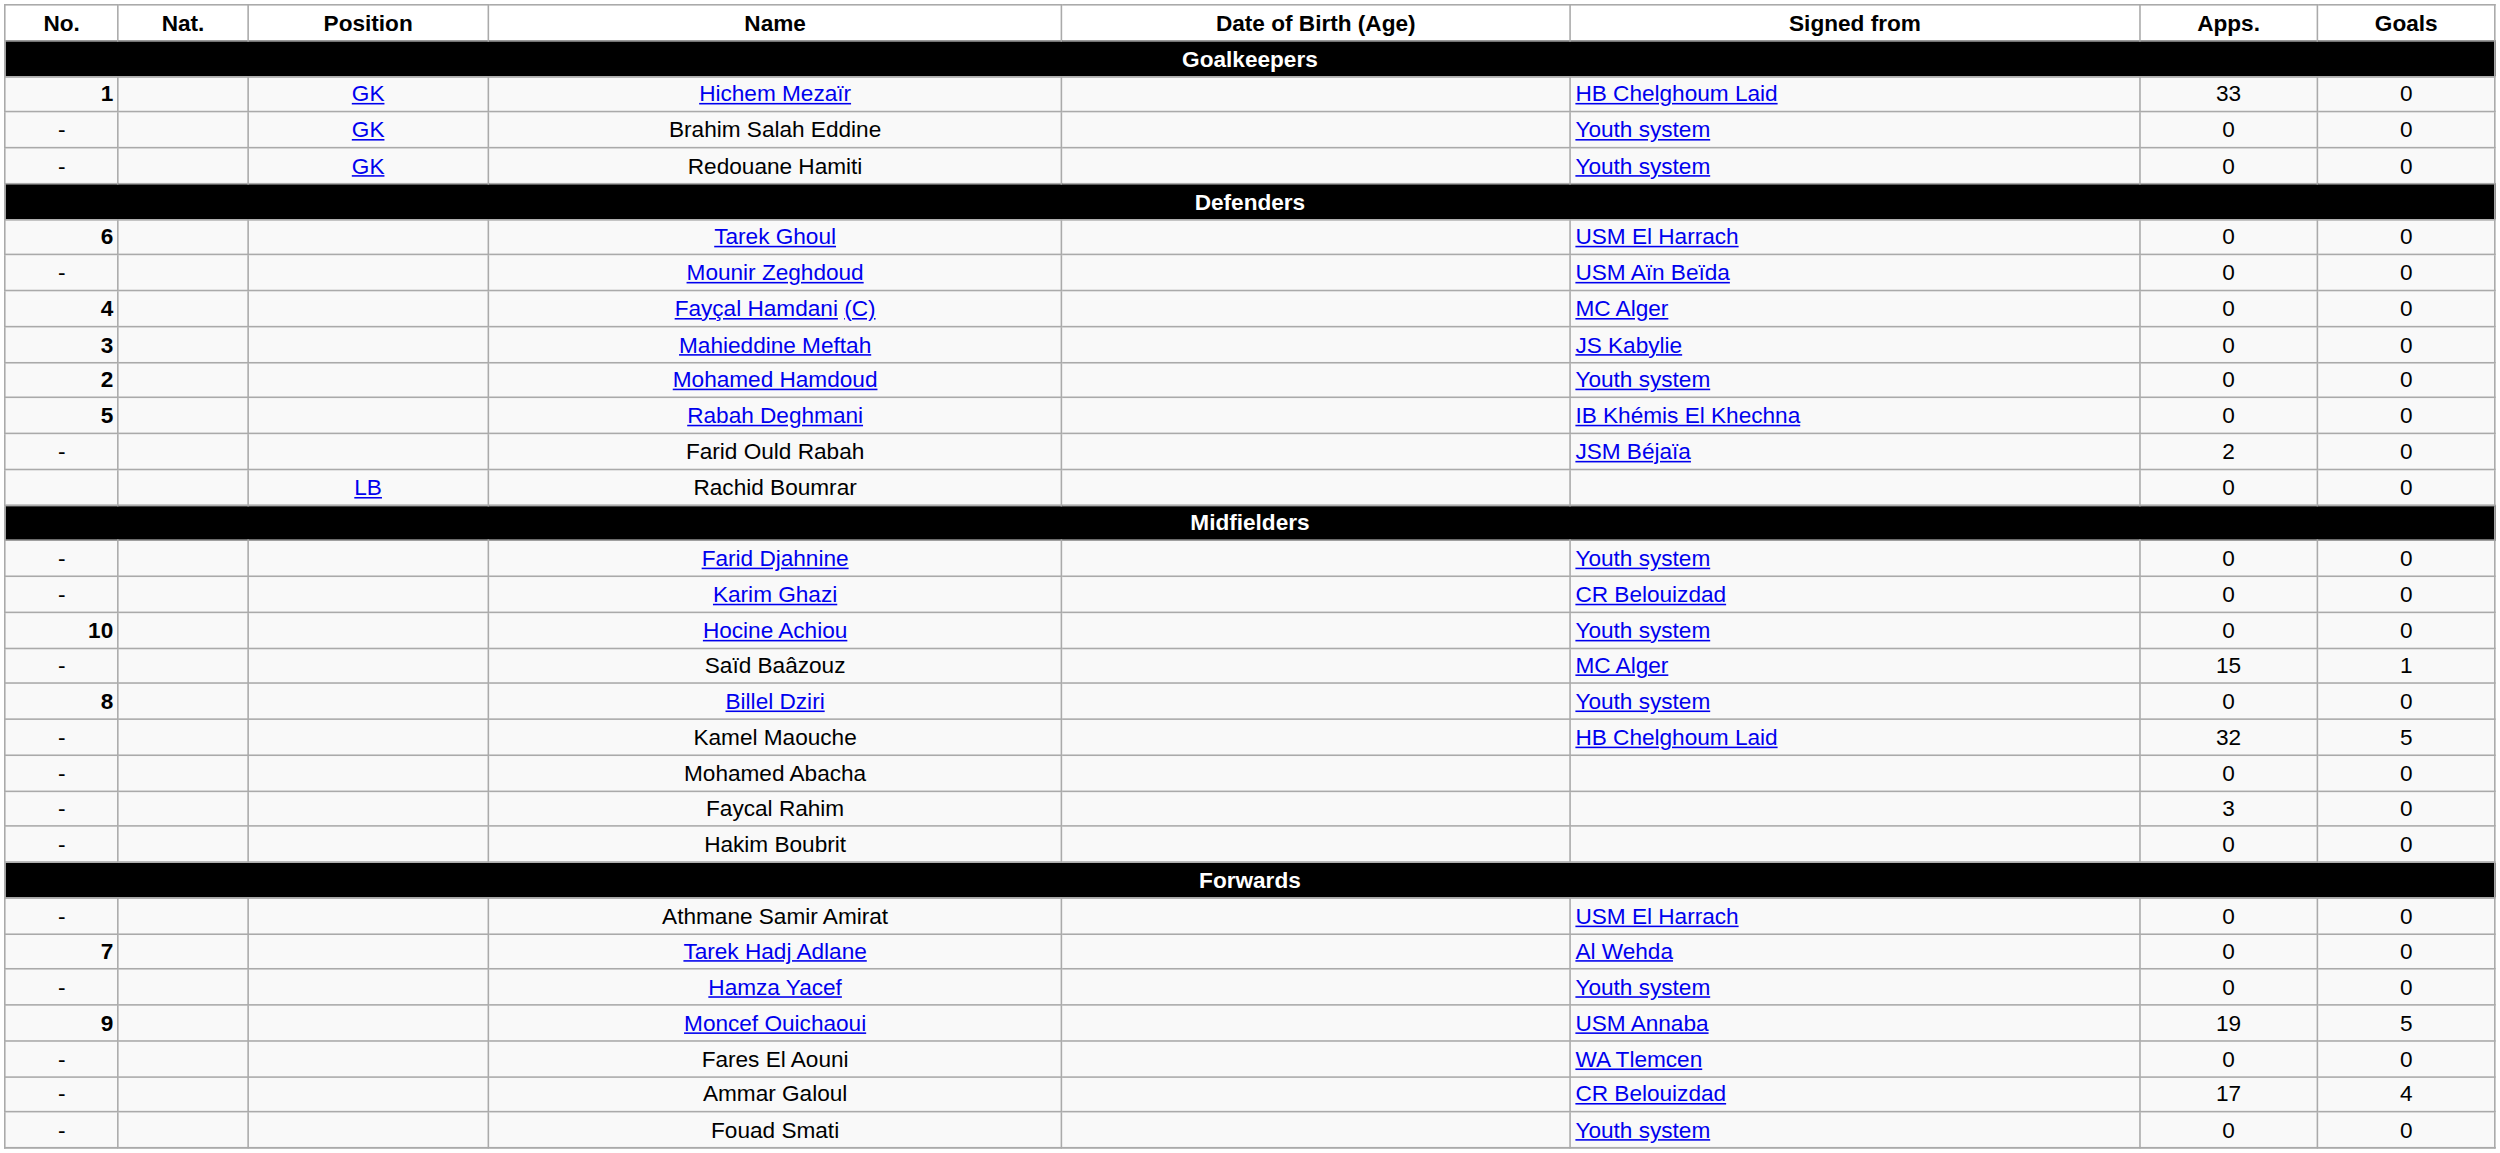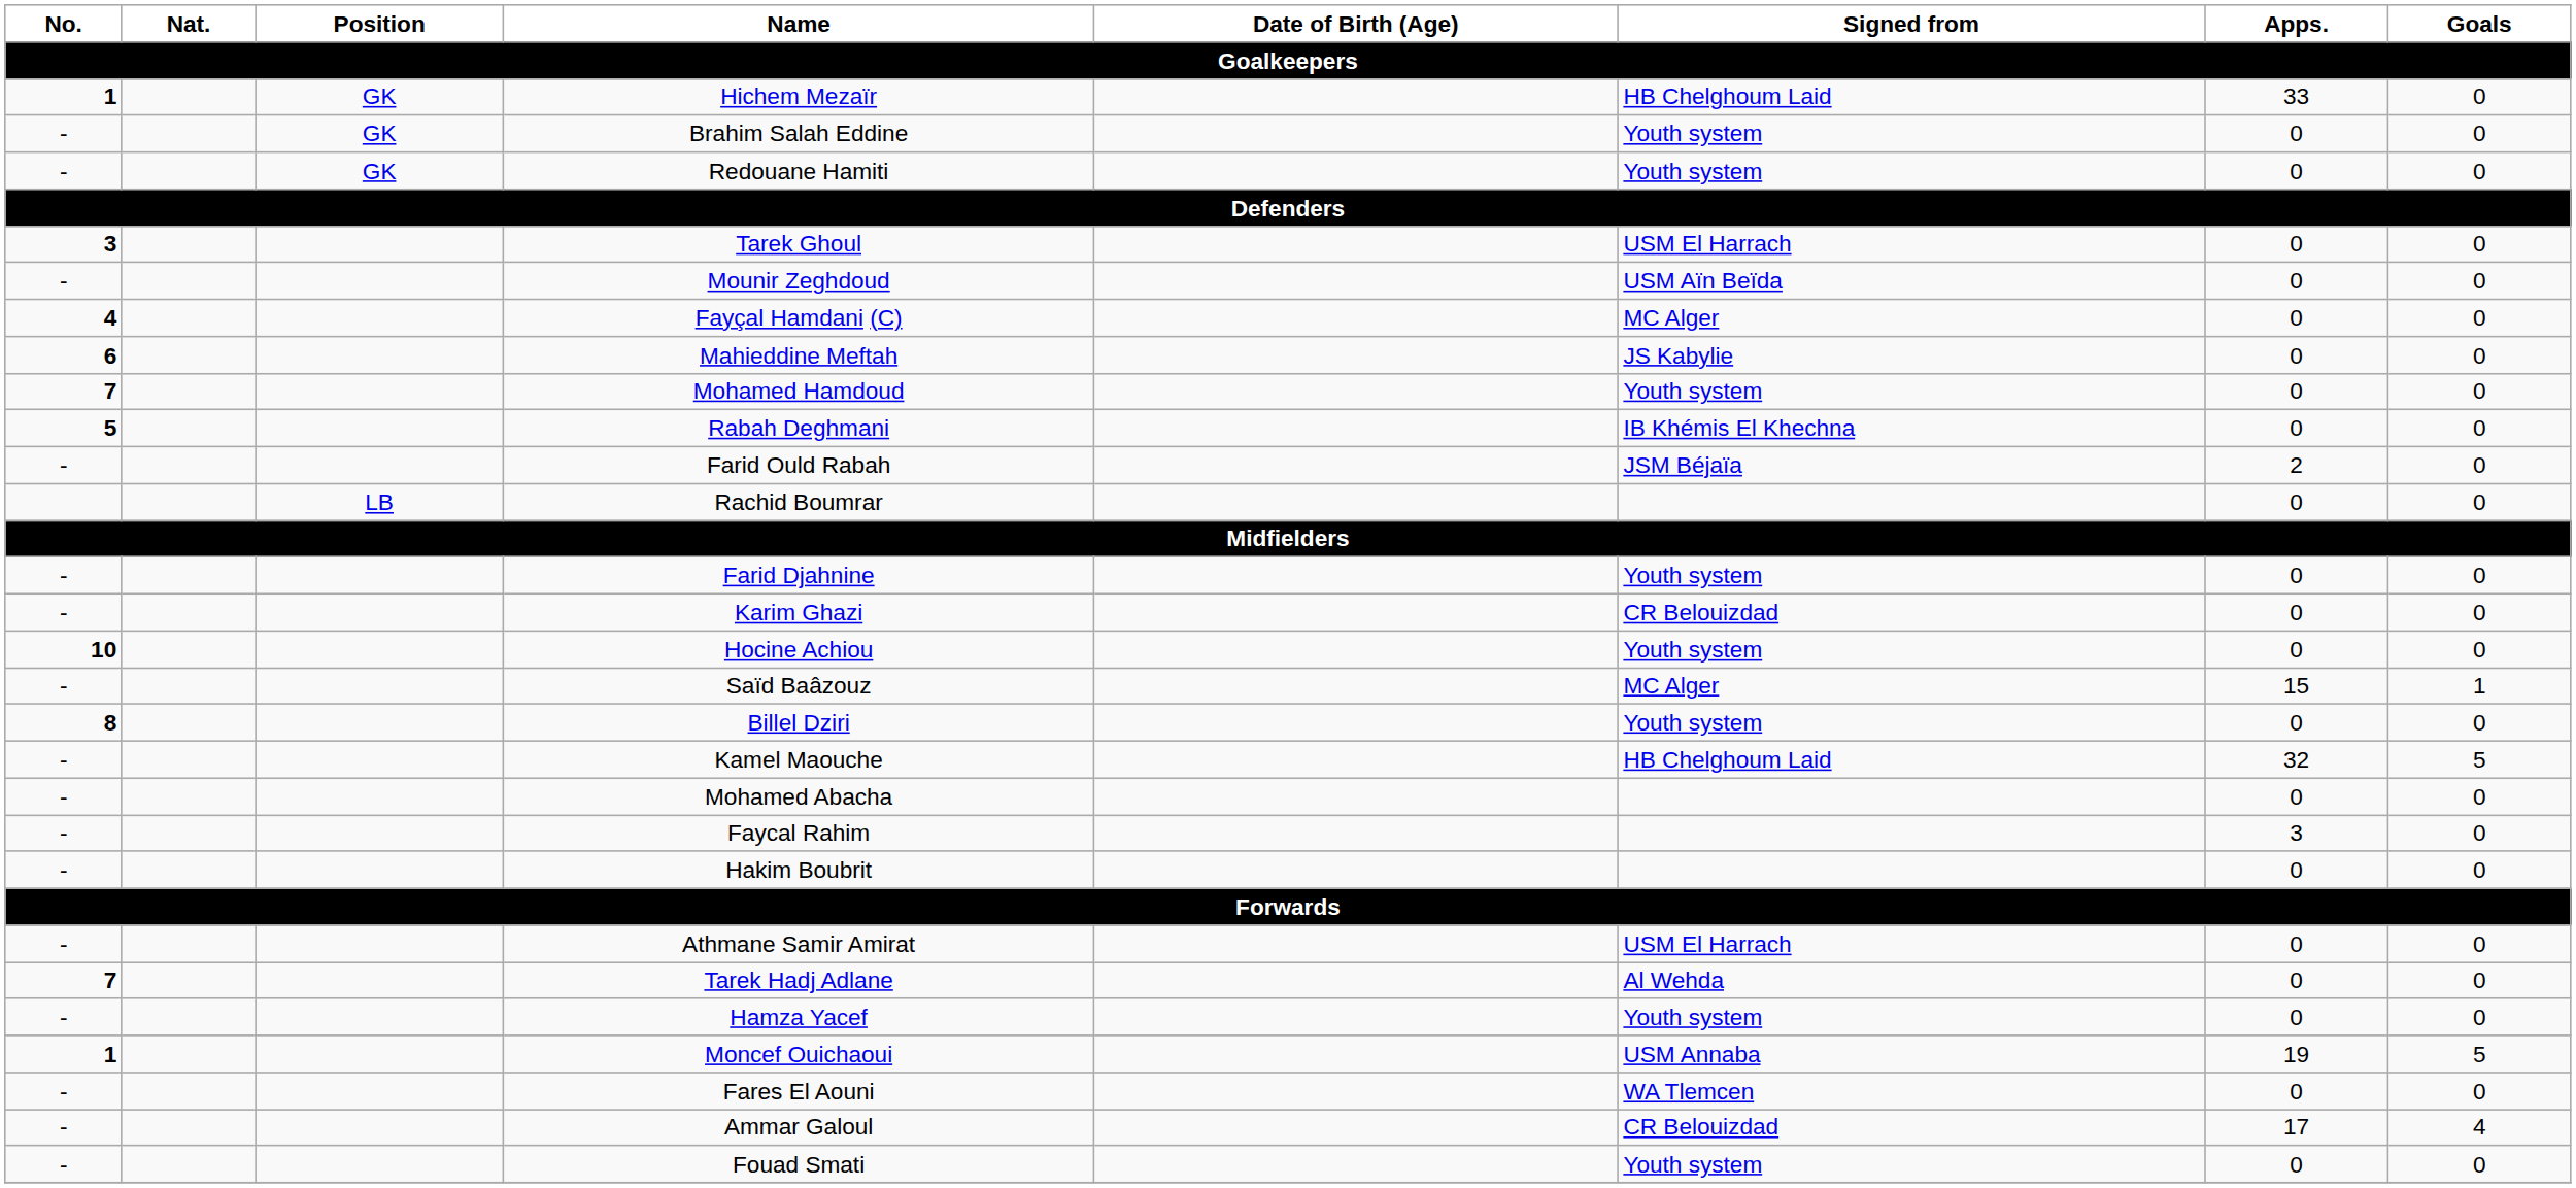Tarek Ghoul | No.: 6 -> 3
Mahieddine Meftah | No.: 3 -> 6
Mohamed Hamdoud | No.: 2 -> 7
Moncef Ouichaoui | No.: 9 -> 1
